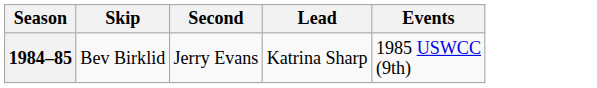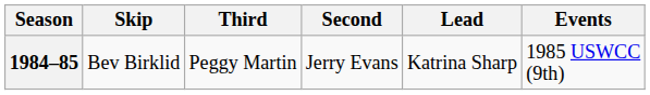+ column: Third | Peggy Martin
